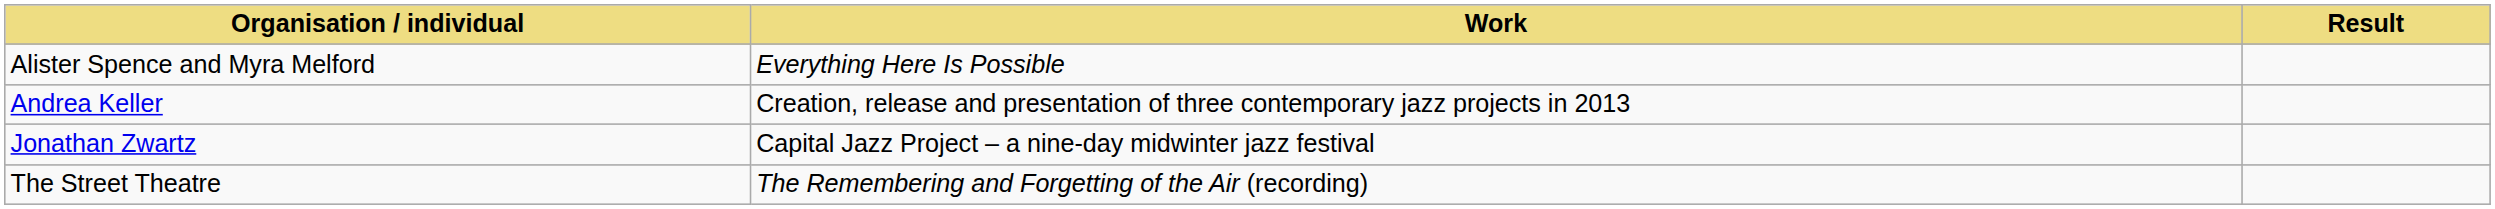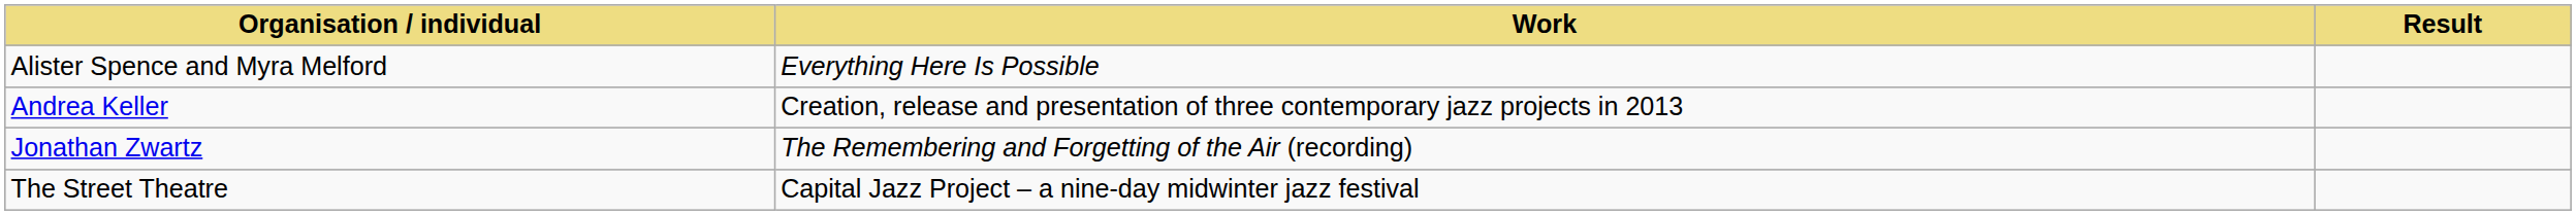Jonathan Zwartz | Work: Capital Jazz Project – a nine-day midwinter jazz festival -> The Remembering and Forgetting of the Air (recording)
The Street Theatre | Work: The Remembering and Forgetting of the Air (recording) -> Capital Jazz Project – a nine-day midwinter jazz festival
